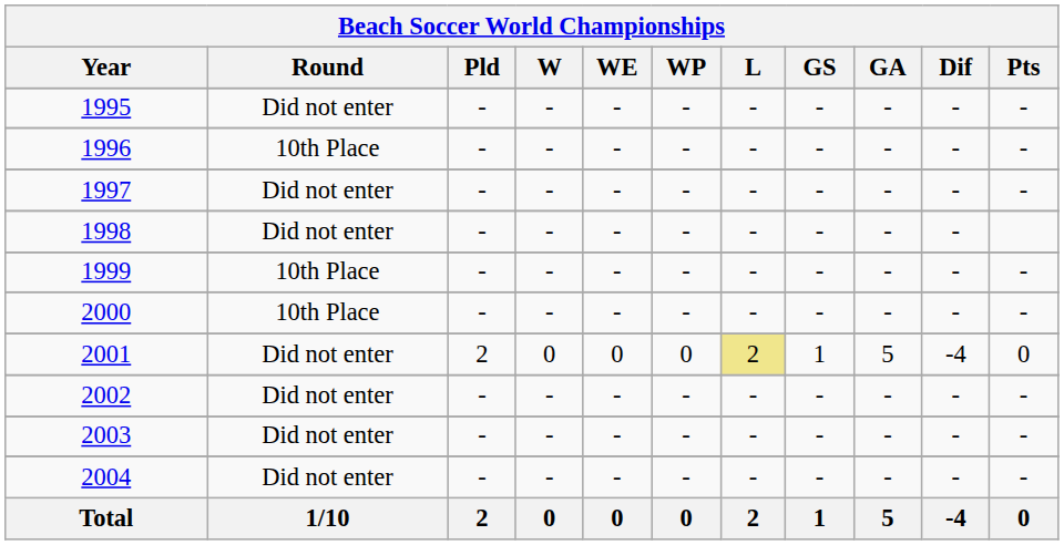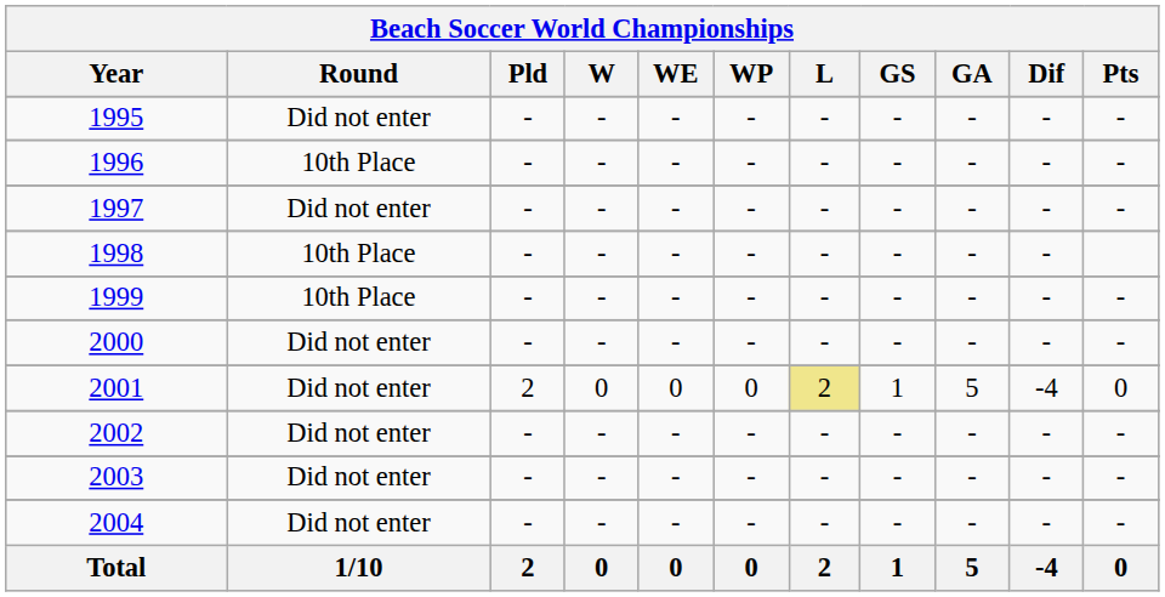1998 | Round: Did not enter -> 10th Place
2000 | Round: 10th Place -> Did not enter
